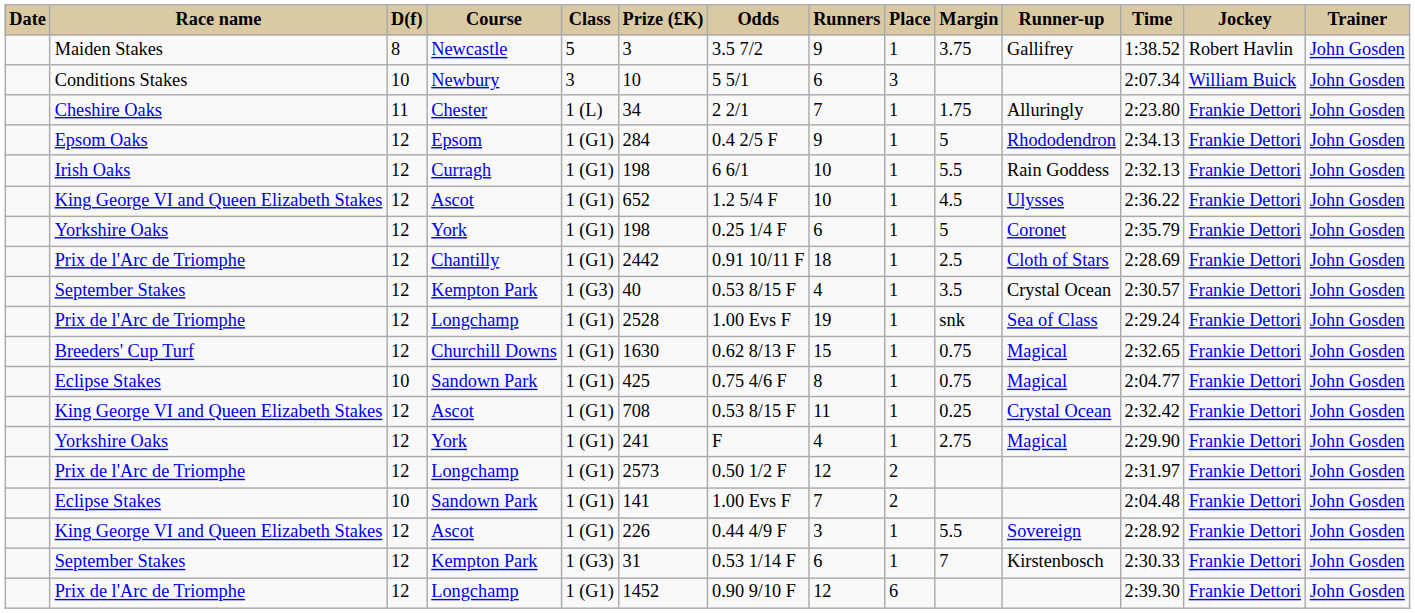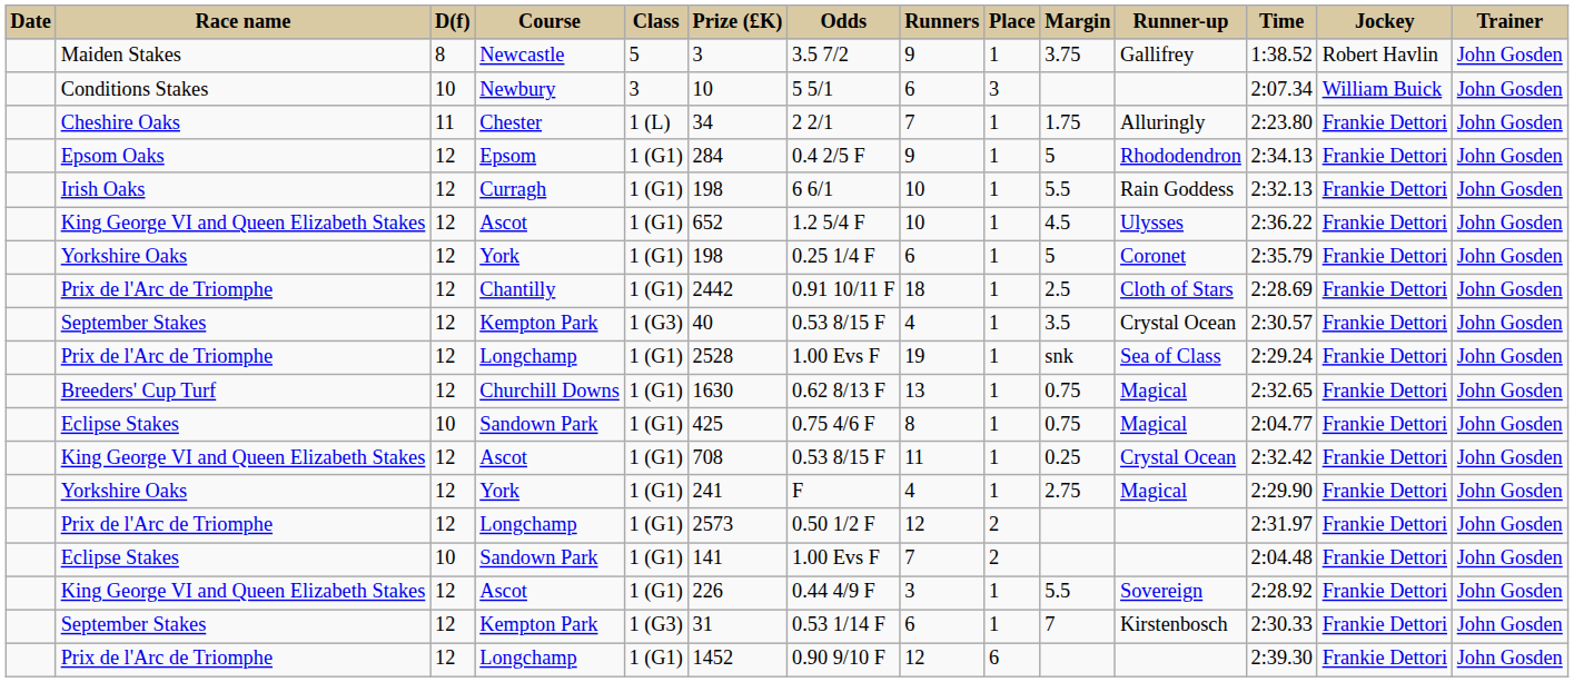Churchill Downs | Runners: 15 -> 13
